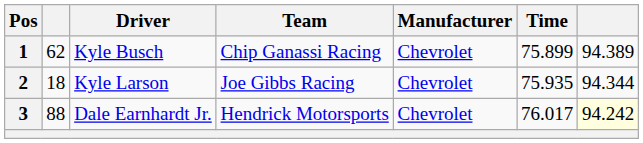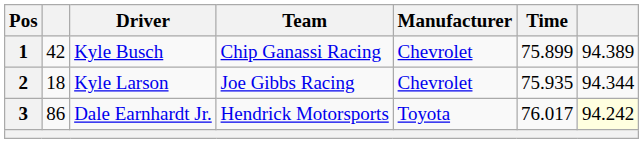1 | column 2: 62 -> 42
3 | column 2: 88 -> 86
3 | Manufacturer: Chevrolet -> Toyota
